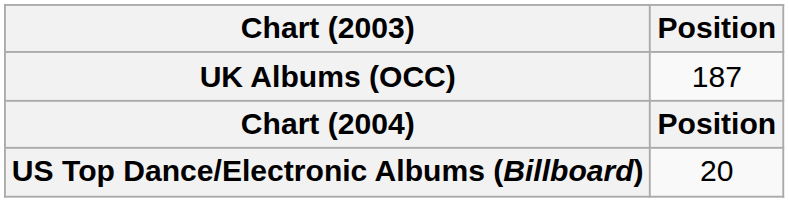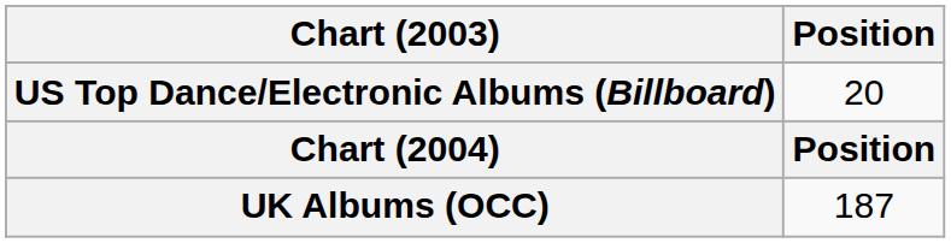rows swapped: UK Albums (OCC) <-> US Top Dance/Electronic Albums (Billboard)
